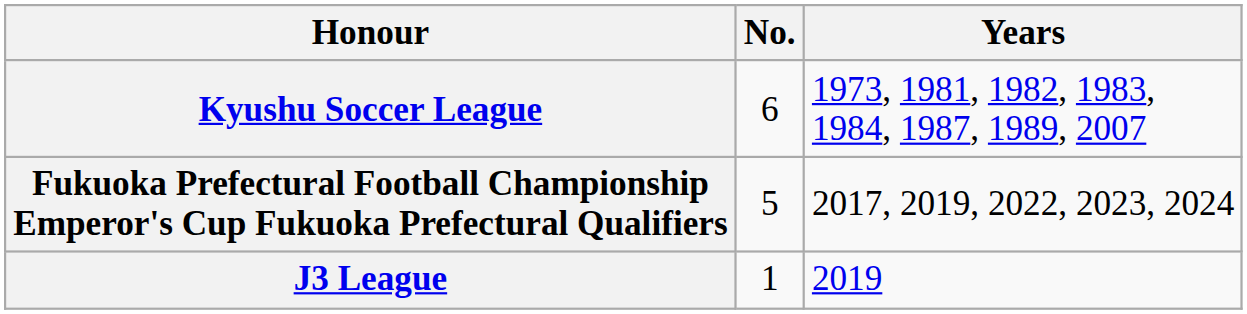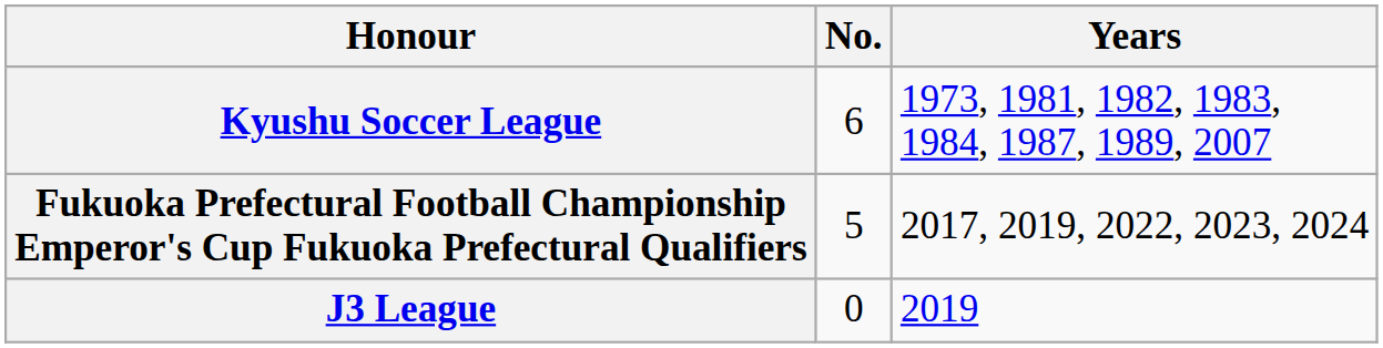J3 League | No.: 1 -> 0
